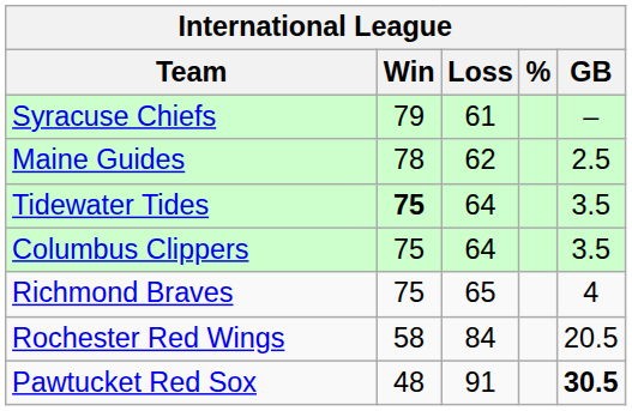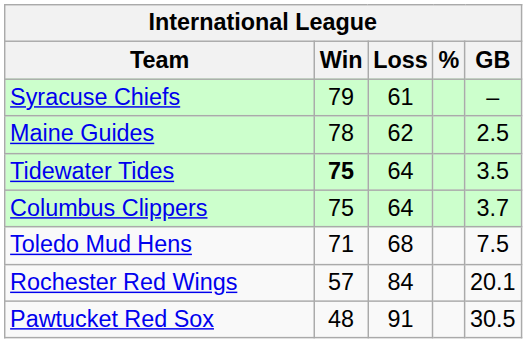Columbus Clippers | GB: 3.5 -> 3.7
- row: Richmond Braves | 75 | 65 | 4
+ row: Toledo Mud Hens | 71 | 68 | 7.5
Rochester Red Wings | Win: 58 -> 57
Rochester Red Wings | GB: 20.5 -> 20.1
Pawtucket Red Sox | GB: bold -> normal
